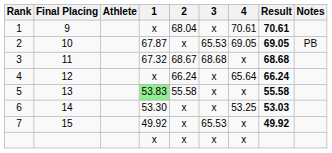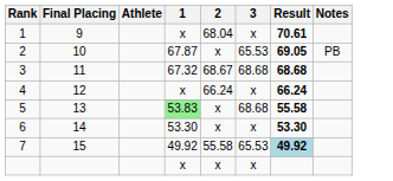- column: 4 | 70.61 | 69.05 | x | 65.64 | x | 53.25 | x | x
5 | 2: 55.58 -> x
5 | 3: x -> 68.68
6 | Result: 53.03 -> 53.30
7 | 2: x -> 55.58
7 | Result: no background -> lightblue background
